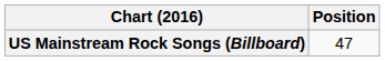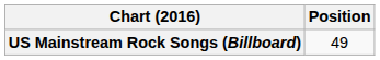US Mainstream Rock Songs (Billboard) | Position: 47 -> 49
